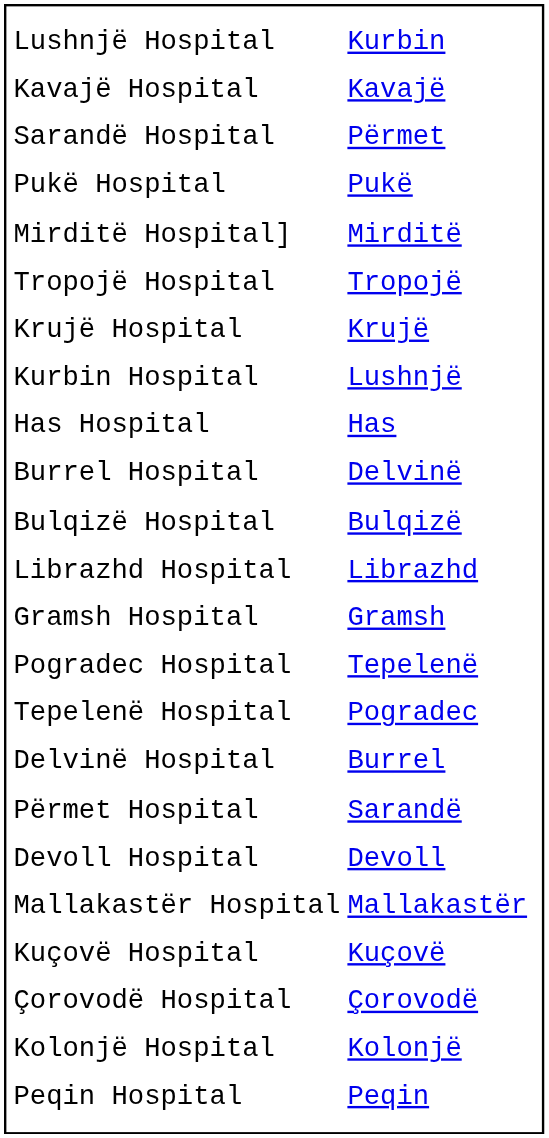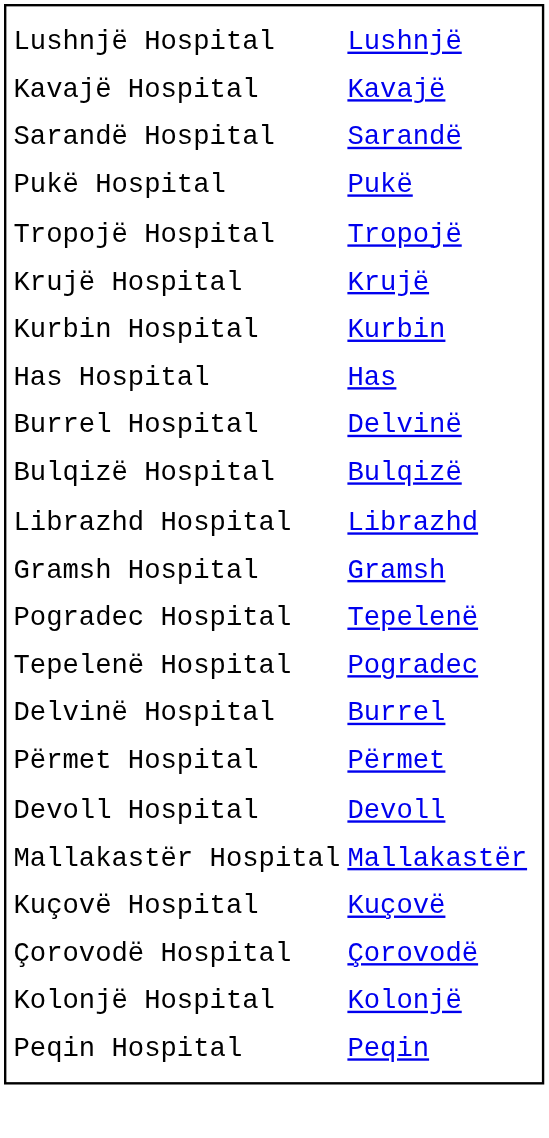Lushnjë Hospital | column 2: Kurbin -> Lushnjë
Sarandë Hospital | column 2: Përmet -> Sarandë
- row: Mirditë Hospital] | Mirditë
Kurbin Hospital | column 2: Lushnjë -> Kurbin
Përmet Hospital | column 2: Sarandë -> Përmet
